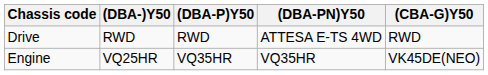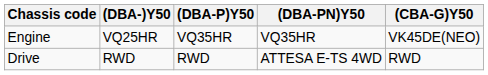rows swapped: Engine <-> Drive
